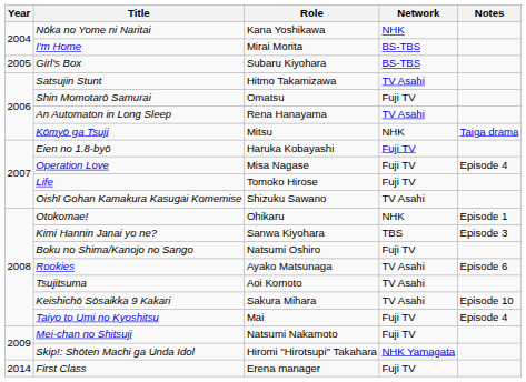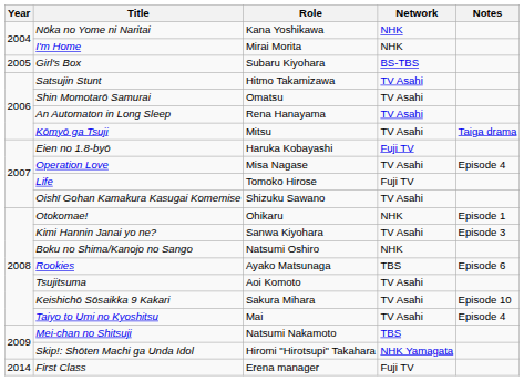I'm Home | Network: BS-TBS -> NHK
Shin Momotarō Samurai | Network: Fuji TV -> TV Asahi
Kōmyō ga Tsuji | Network: NHK -> TV Asahi
Operation Love | Network: Fuji TV -> TV Asahi
Kimi Hannin Janai yo ne? | Network: TBS -> TV Asahi
Boku no Shima/Kanojo no Sango | Network: Fuji TV -> NHK
Rookies | Network: TV Asahi -> TBS
Taiyo to Umi no Kyoshitsu | Network: Fuji TV -> TV Asahi
Mei-chan no Shitsuji | Network: Fuji TV -> TBS
